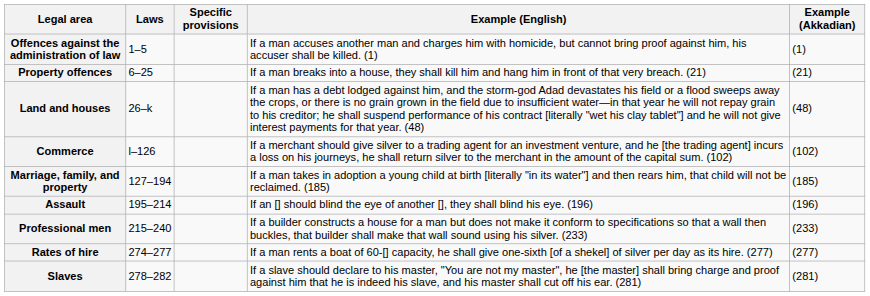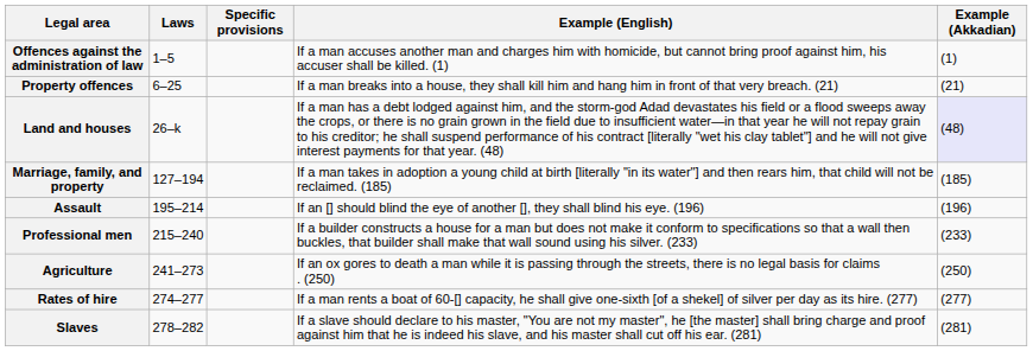Land and houses | Example (Akkadian): no background -> lavender background
- row: Commerce | l–126 | If a merchant should give silver to a trading agent for an investment venture, and he [the trading agent] incurs a loss on his journeys, he shall return silver to the merchant in the amount of the capital sum. (102) | (102)
+ row: Agriculture | 241–273 | If an ox gores to death a man while it is passing through the streets, there is no legal basis for claims . (250) | (250)
